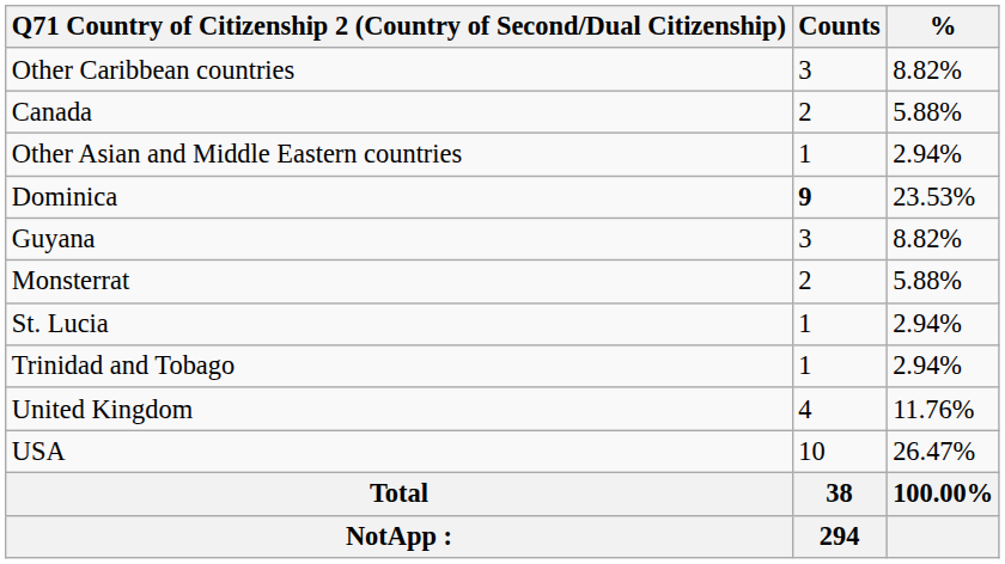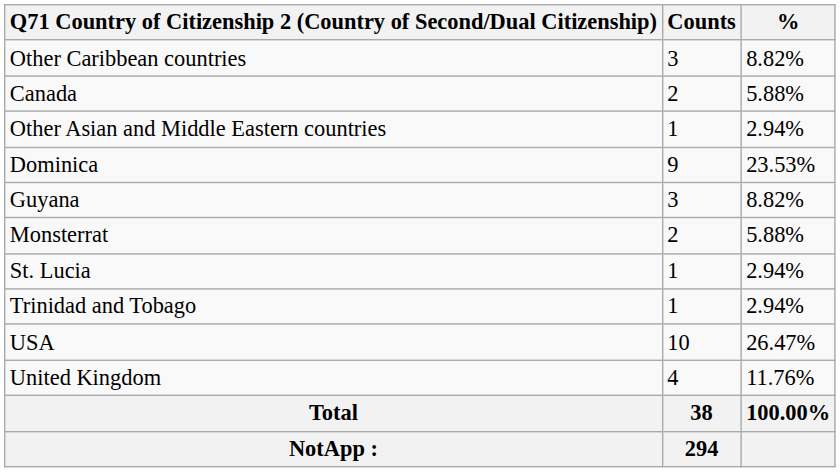Dominica | Counts: bold -> normal
rows swapped: United Kingdom <-> USA
